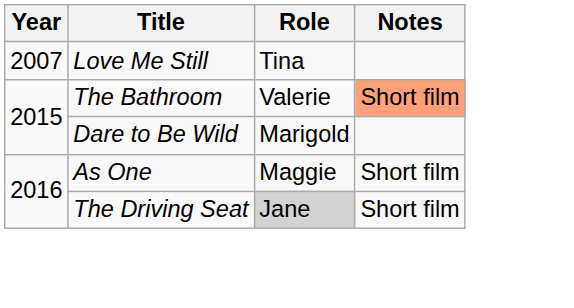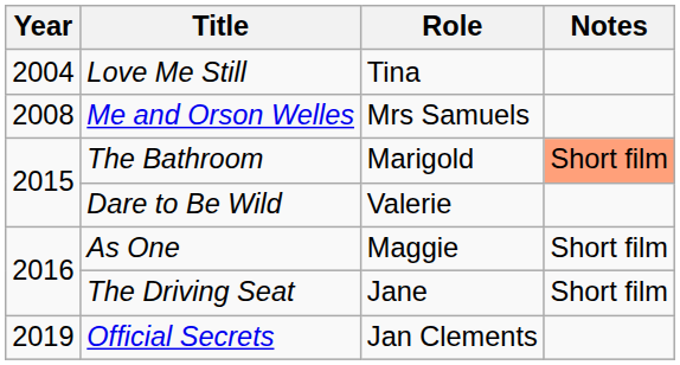Love Me Still | Year: 2007 -> 2004
+ row: 2008 | Me and Orson Welles | Mrs Samuels
The Bathroom | Role: Valerie -> Marigold
Dare to Be Wild | Role: Marigold -> Valerie
The Driving Seat | Role: lightgrey background -> no background
+ row: 2019 | Official Secrets | Jan Clements
